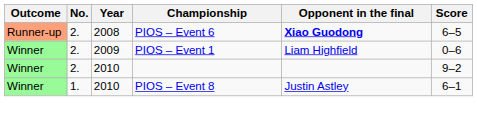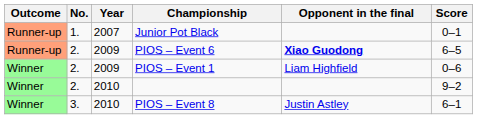+ row: Runner-up | 1. | 2007 | Junior Pot Black | 0–1
PIOS – Event 6 | Year: 2008 -> 2009
PIOS – Event 8 | No.: 1. -> 3.
